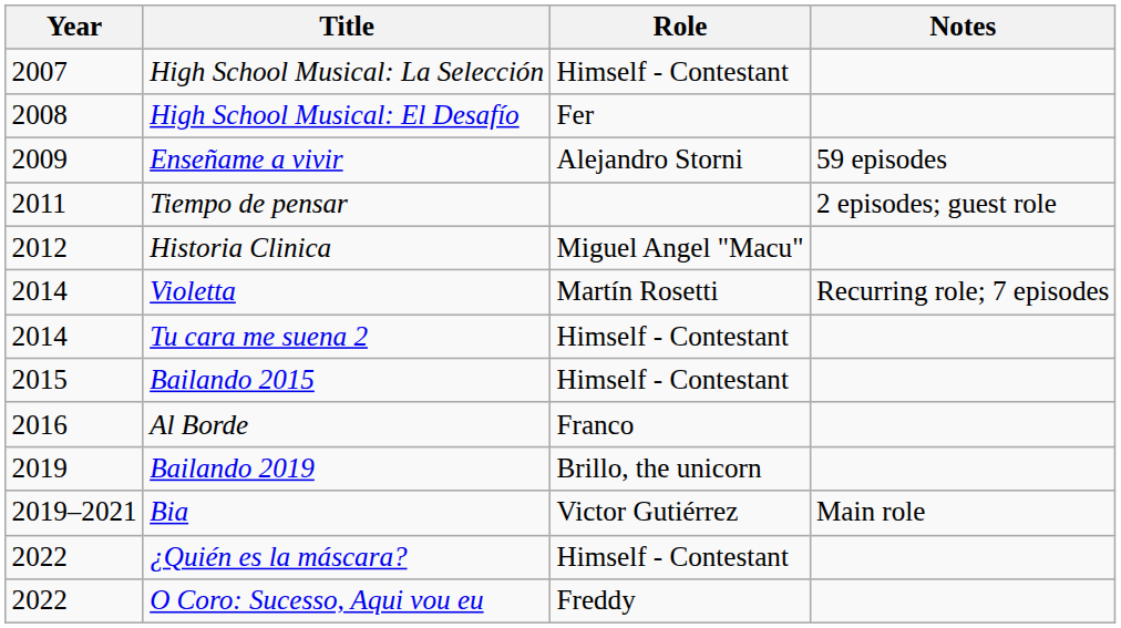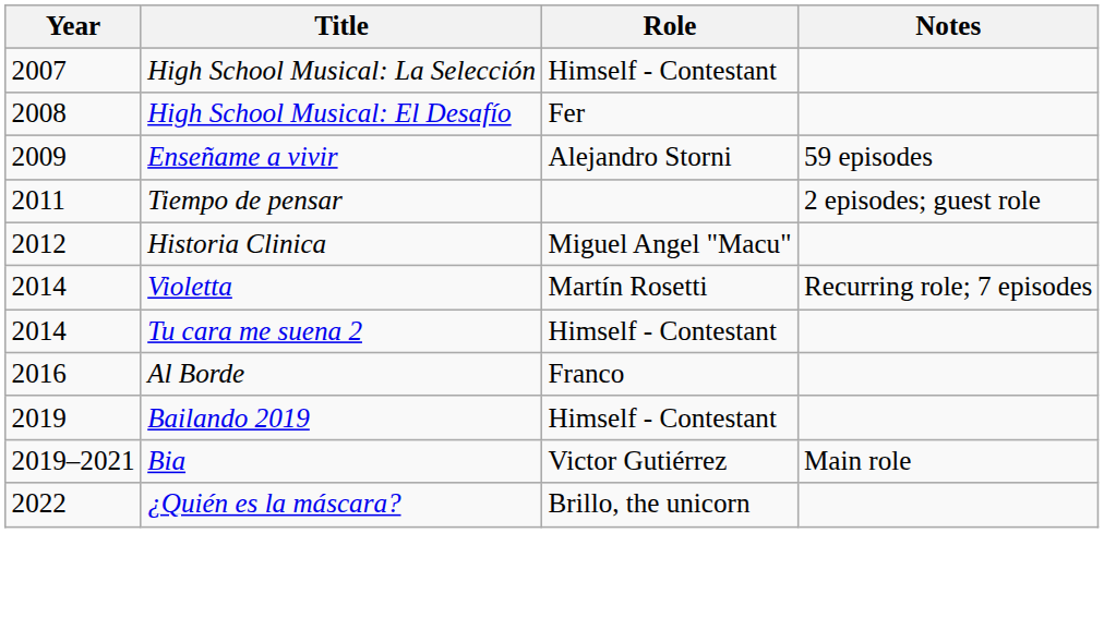- row: 2015 | Bailando 2015 | Himself - Contestant
Bailando 2019 | Role: Brillo, the unicorn -> Himself - Contestant
¿Quién es la máscara? | Role: Himself - Contestant -> Brillo, the unicorn
- row: 2022 | O Coro: Sucesso, Aqui vou eu | Freddy
